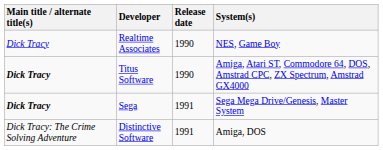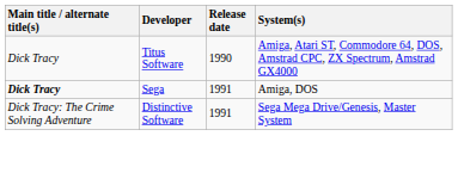- row: Dick Tracy | Realtime Associates | 1990 | NES, Game Boy
Titus Software | Main title / alternate title(s): bold -> normal
Sega | System(s): Sega Mega Drive/Genesis, Master System -> Amiga, DOS
Distinctive Software | System(s): Amiga, DOS -> Sega Mega Drive/Genesis, Master System
